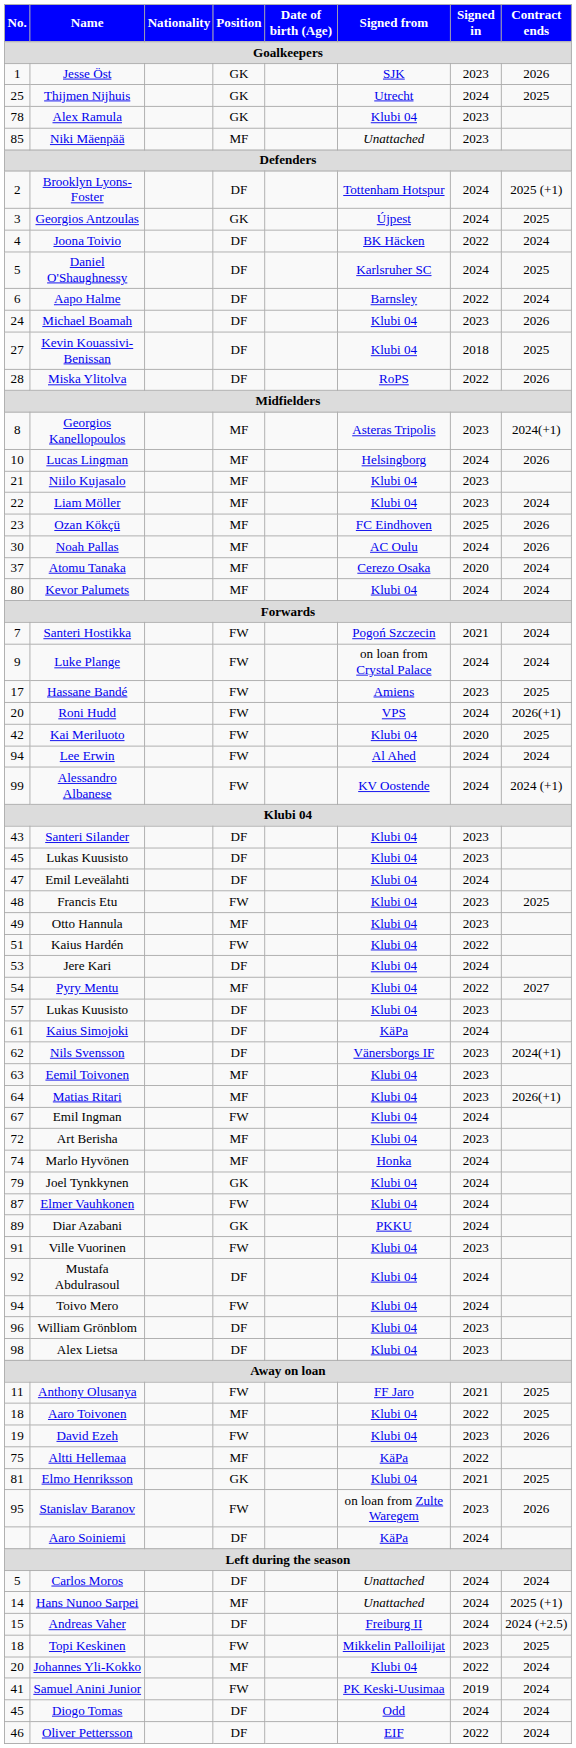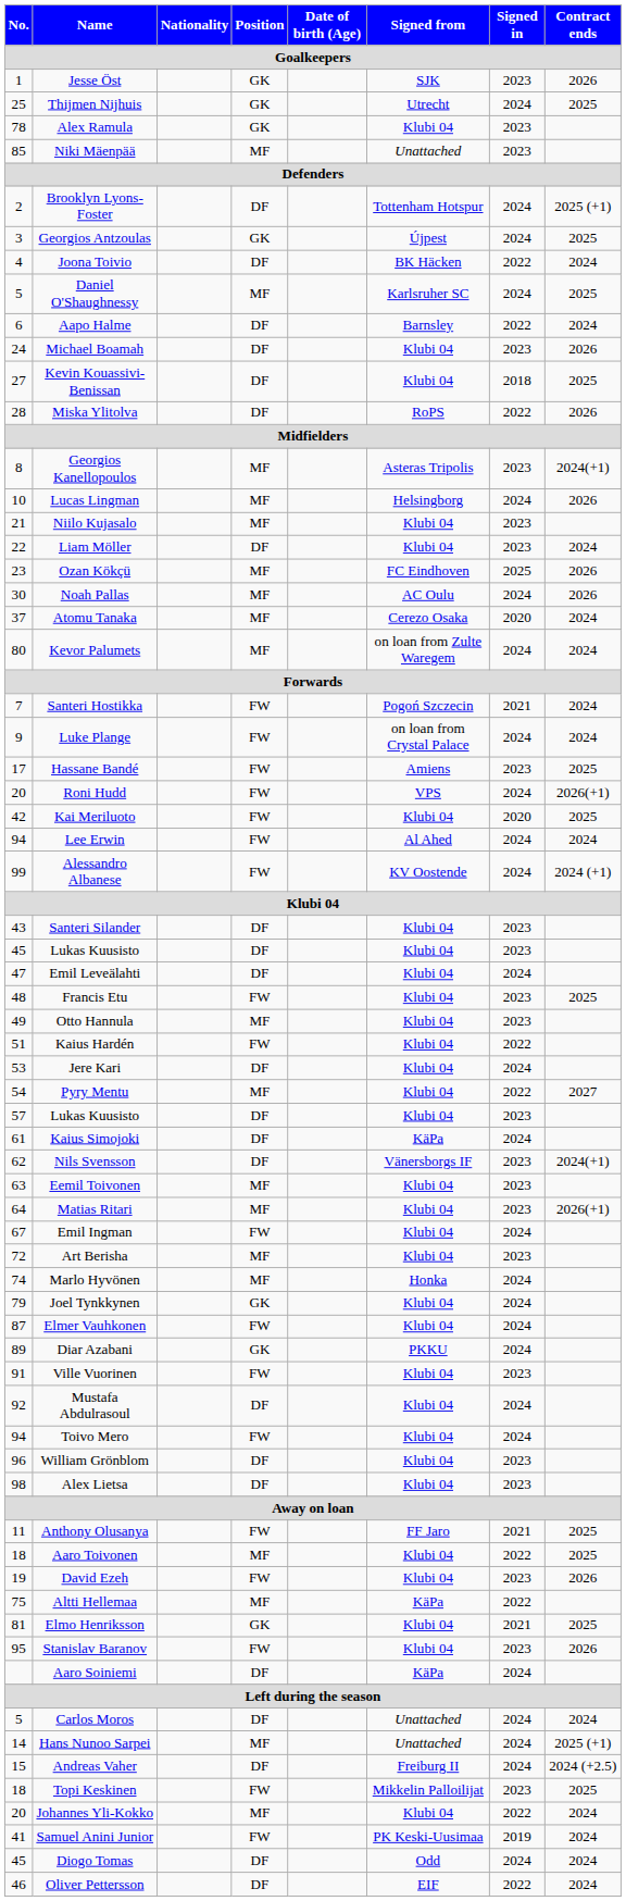Daniel O'Shaughnessy | Position / Goalkeepers: DF -> MF
Liam Möller | Position / Goalkeepers: MF -> DF
Kevor Palumets | Signed from / Goalkeepers: Klubi 04 -> on loan from Zulte Waregem
Stanislav Baranov | Signed from / Goalkeepers: on loan from Zulte Waregem -> Klubi 04
